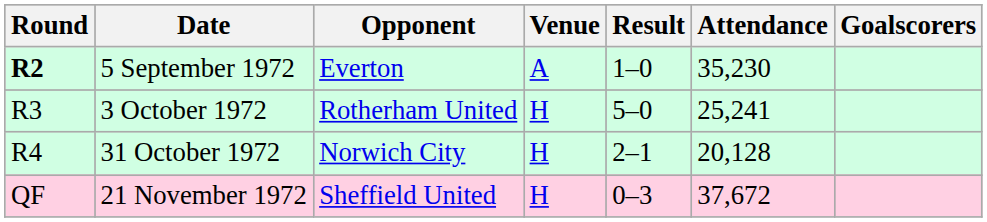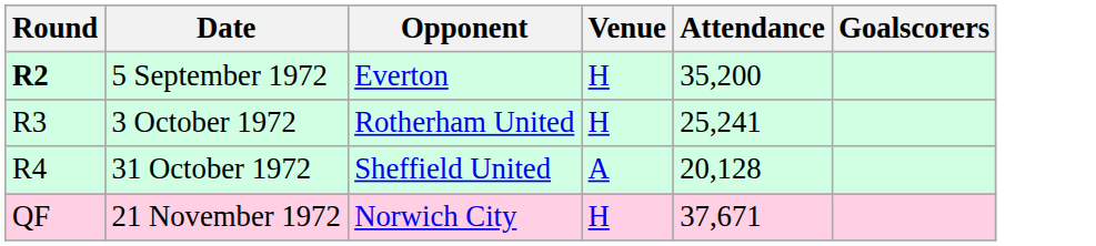- column: Result | 1–0 | 5–0 | 2–1 | 0–3
5 September 1972 | Venue: A -> H
5 September 1972 | Attendance: 35,230 -> 35,200
31 October 1972 | Opponent: Norwich City -> Sheffield United
31 October 1972 | Venue: H -> A
21 November 1972 | Opponent: Sheffield United -> Norwich City
21 November 1972 | Attendance: 37,672 -> 37,671
